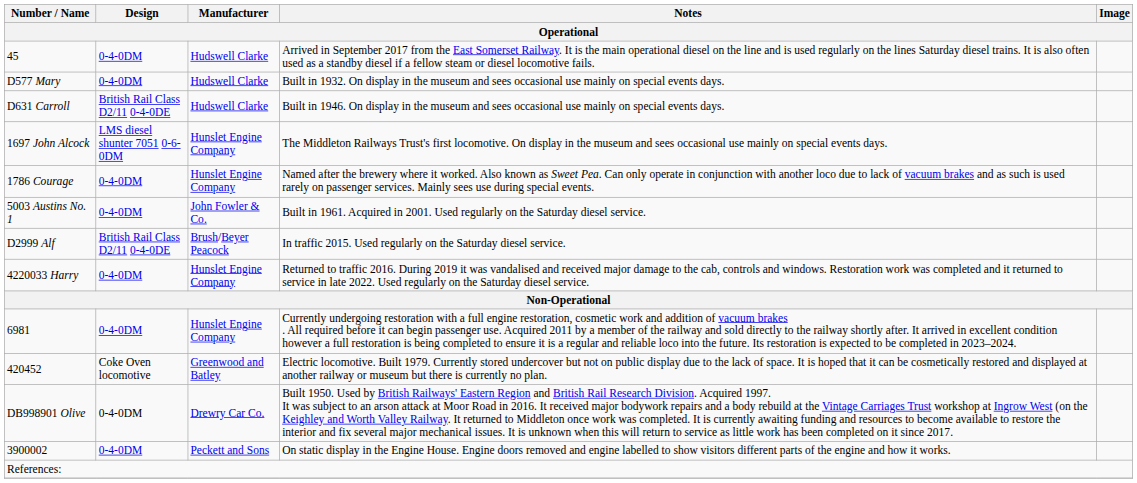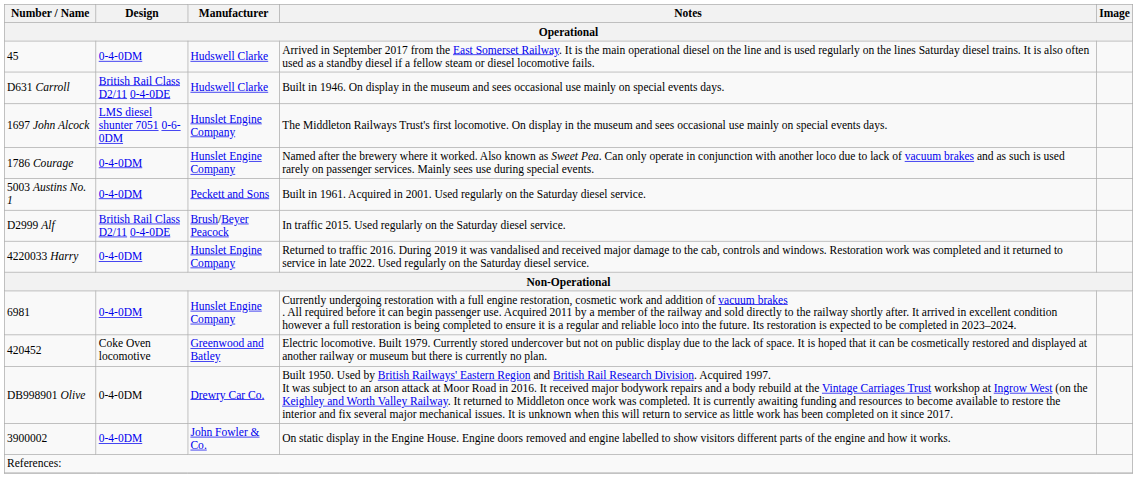- row: D577 Mary | 0-4-0DM | Hudswell Clarke | Built in 1932. On display in the museum and sees occasional use mainly on special events days.
5003 Austins No. 1 | Manufacturer: John Fowler & Co. -> Peckett and Sons
3900002 | Manufacturer: Peckett and Sons -> John Fowler & Co.
